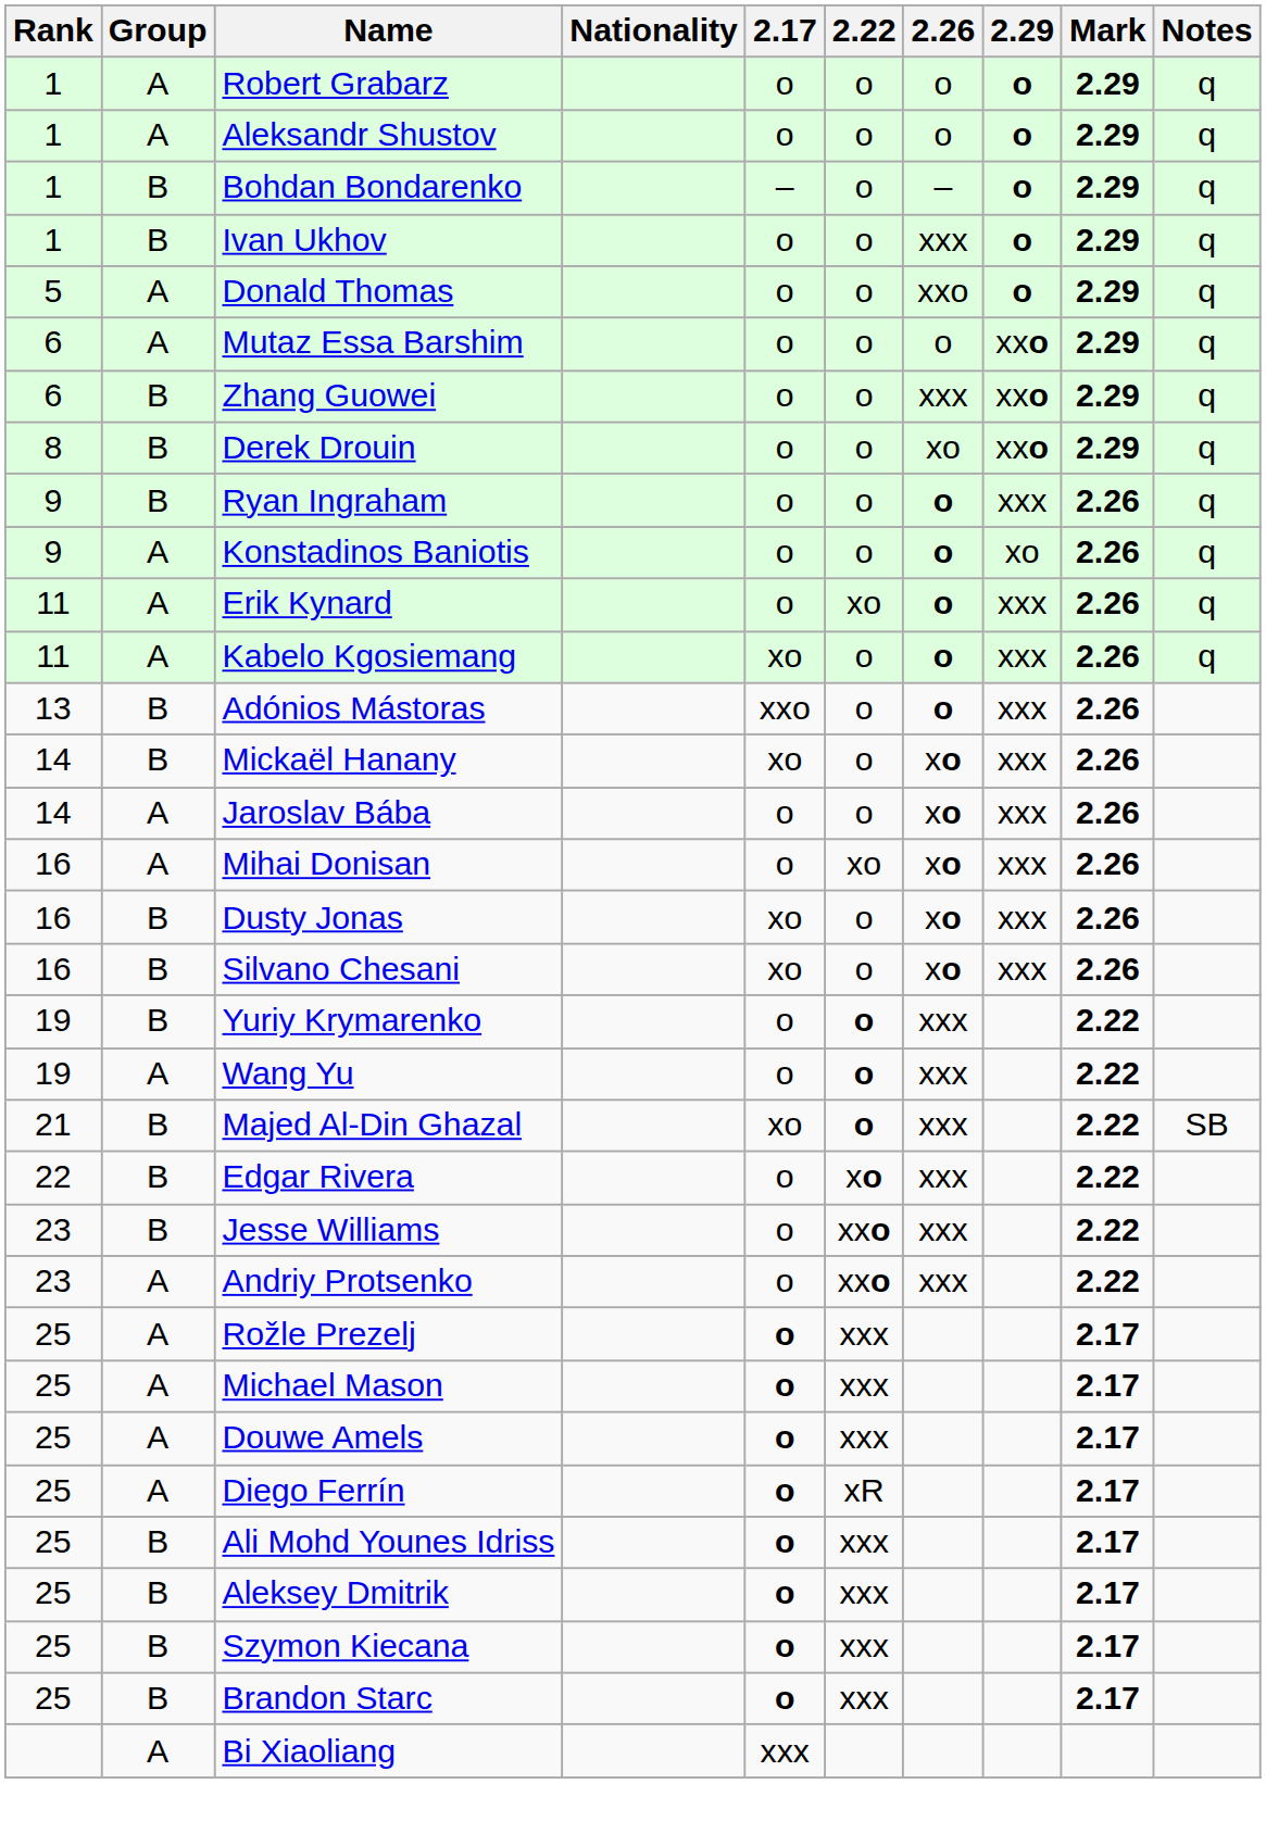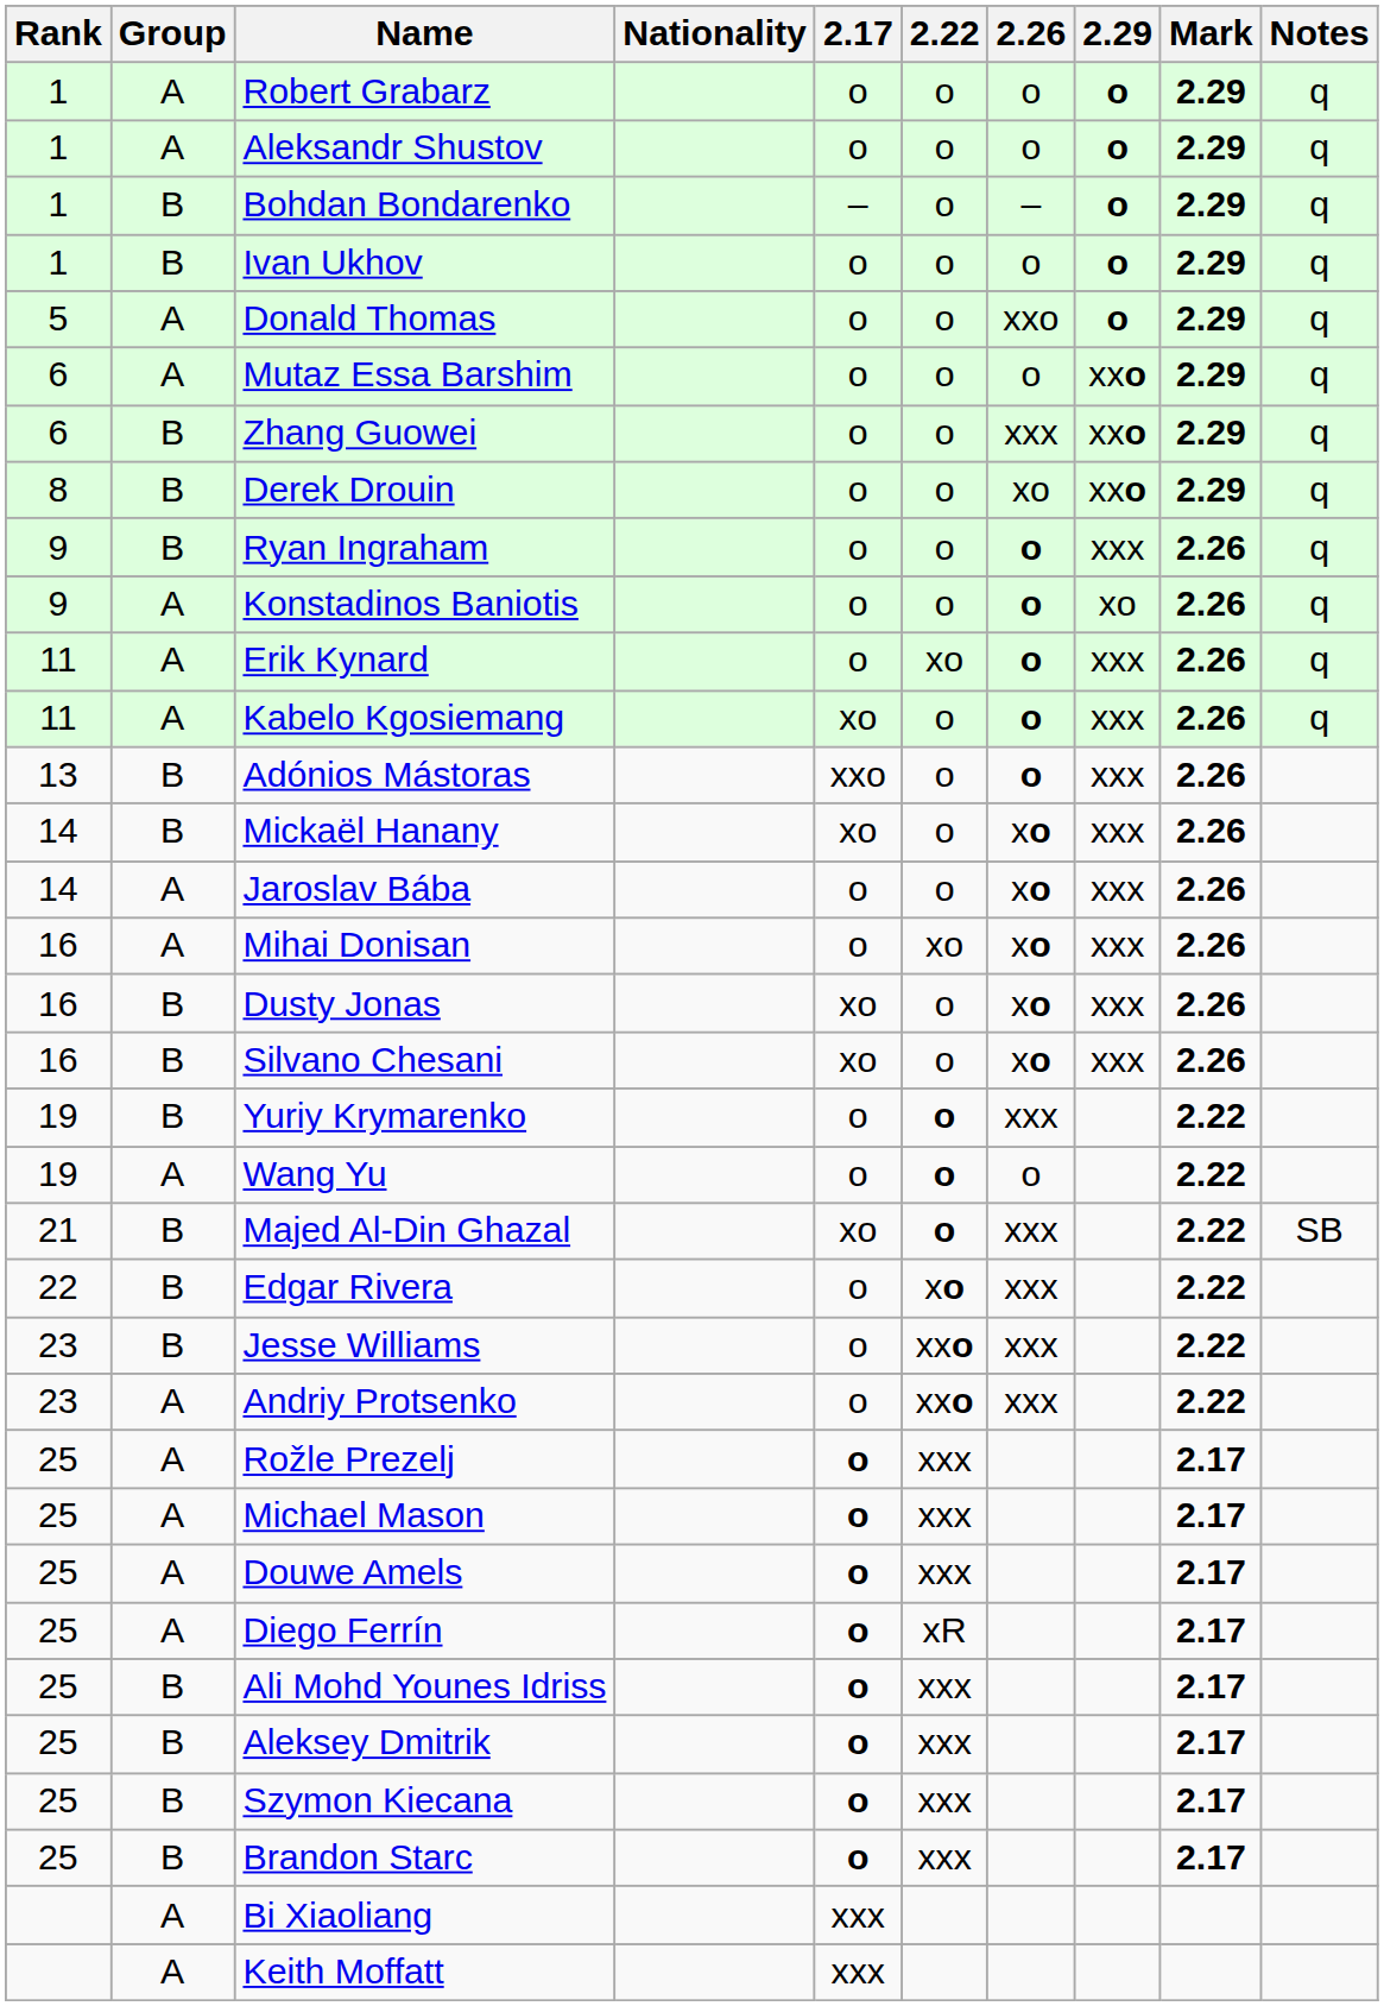Ivan Ukhov | 2.26: xxx -> o
Wang Yu | 2.26: xxx -> o
+ row: A | Keith Moffatt | xxx
